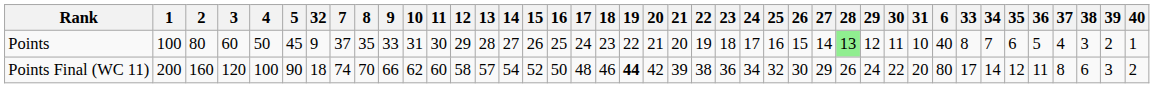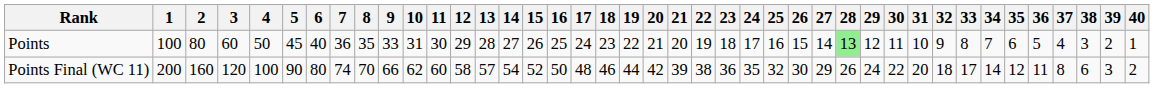columns swapped: 6 <-> 32
Points | 7: 37 -> 36
Points Final (WC 11) | 19: bold -> normal
Points Final (WC 11) | 24: 34 -> 35
